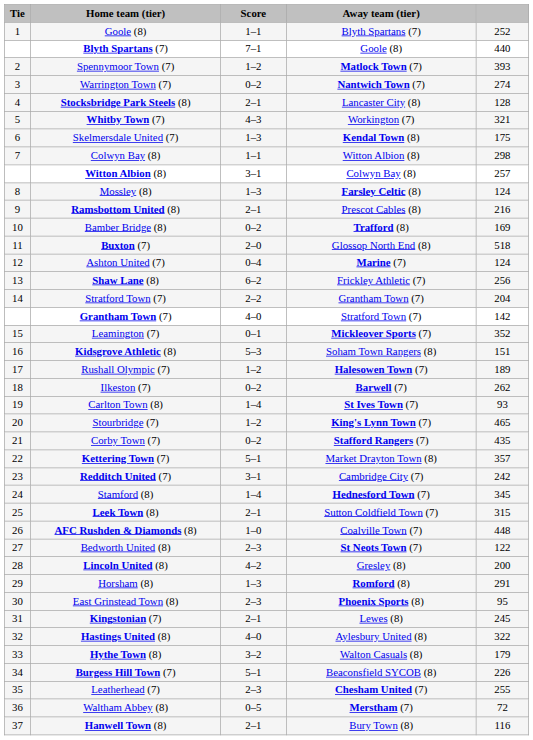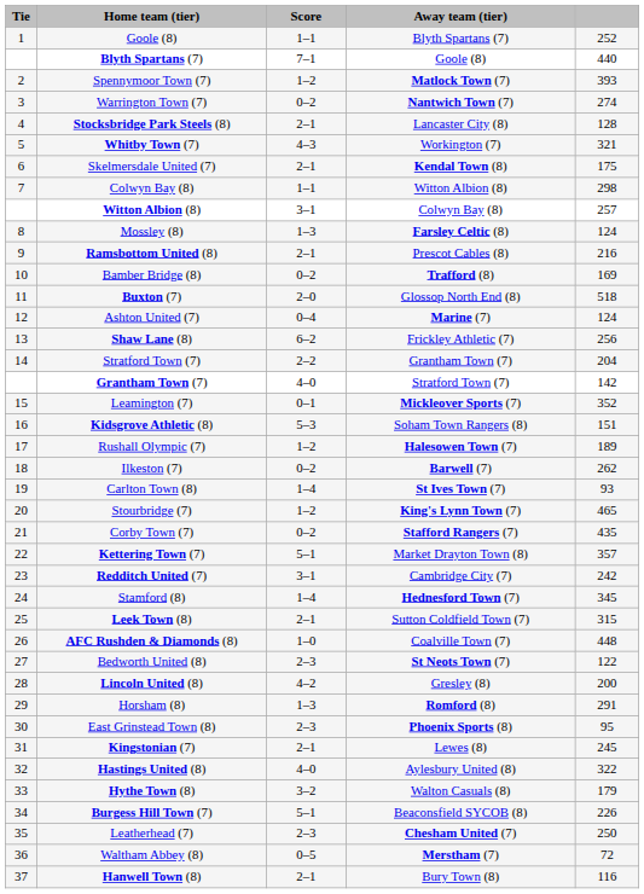Skelmersdale United (7) | Score: 1–3 -> 2–1
Leatherhead (7) | column 5: 255 -> 250
